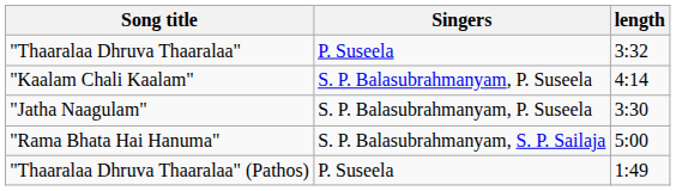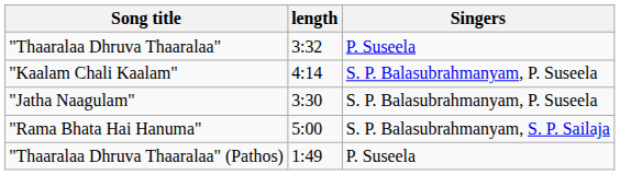columns swapped: Singers <-> length
